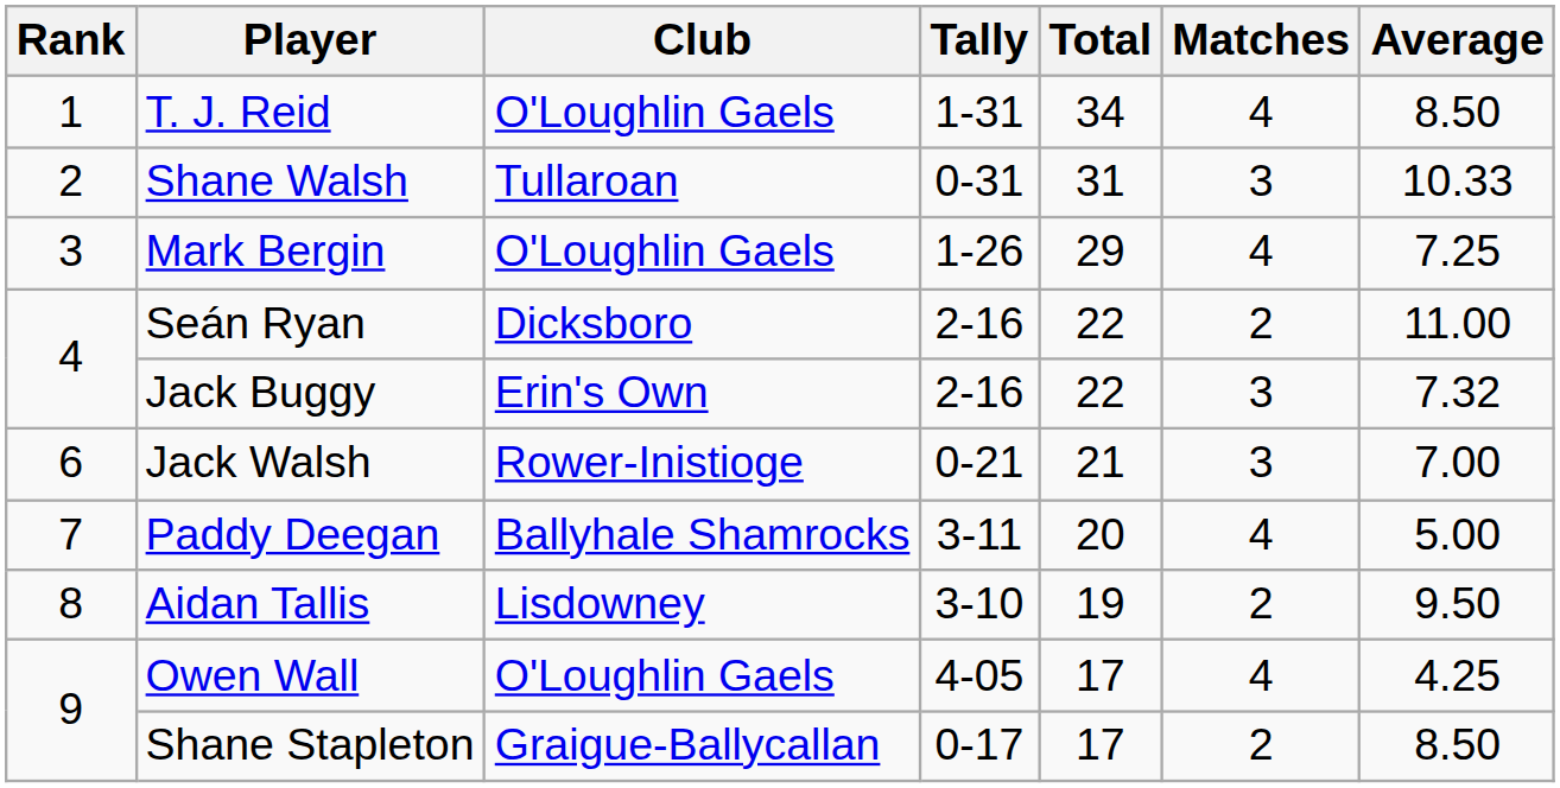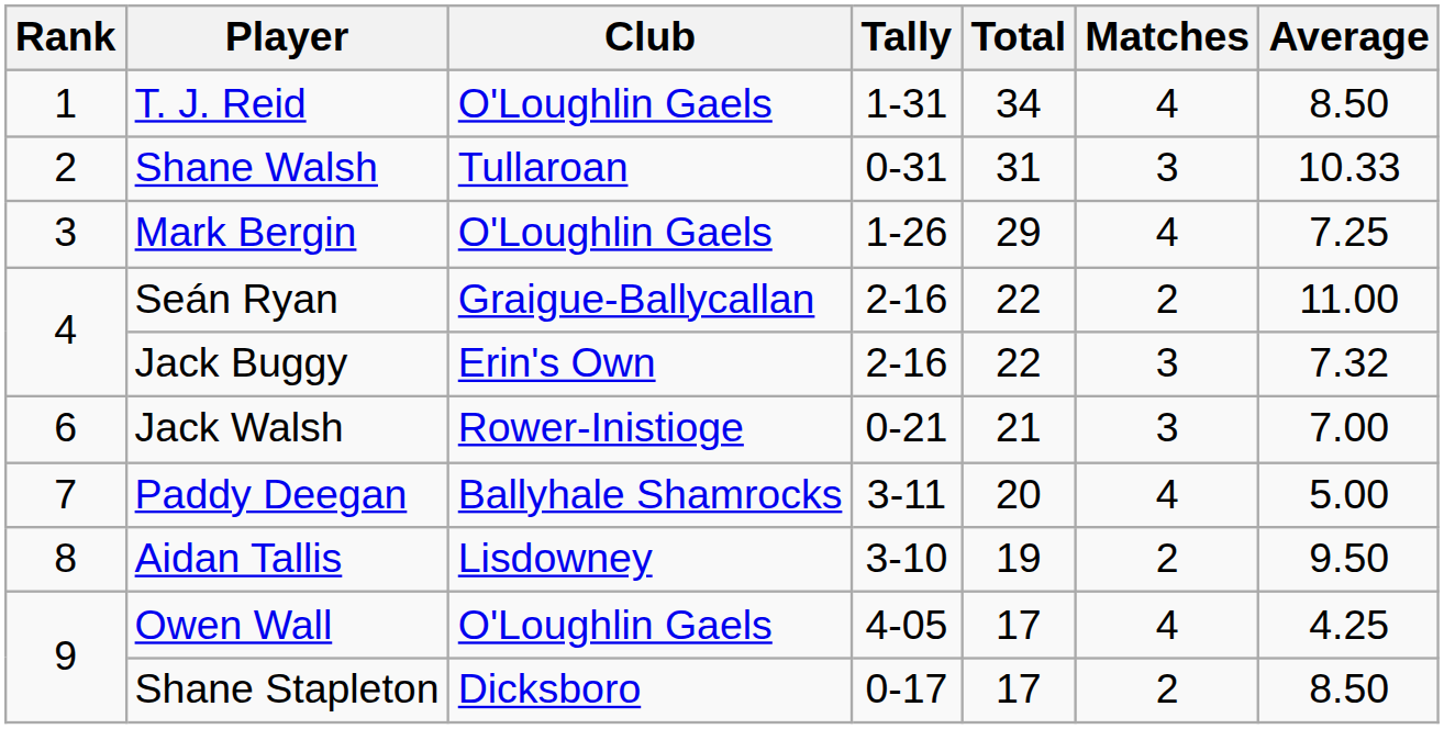Seán Ryan | Club: Dicksboro -> Graigue-Ballycallan
Shane Stapleton | Club: Graigue-Ballycallan -> Dicksboro
